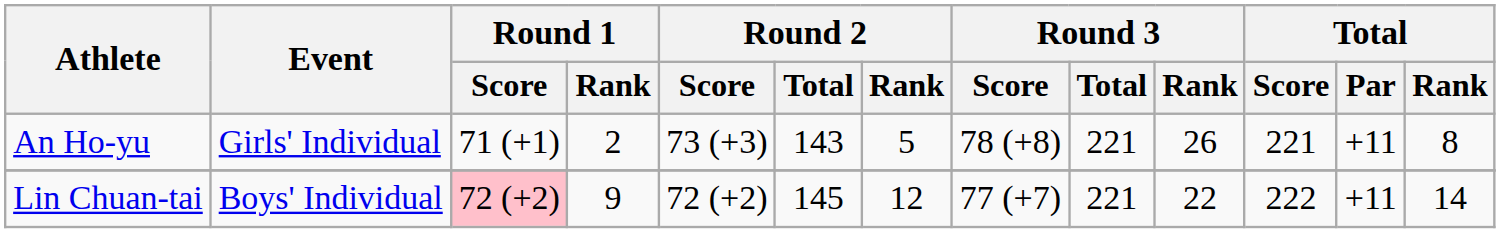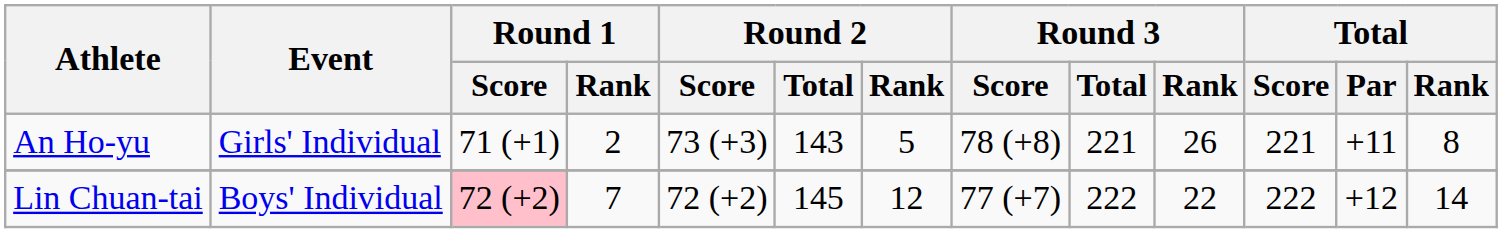Lin Chuan-tai | Round 1 / Rank: 9 -> 7
Lin Chuan-tai | Round 3 / Total: 221 -> 222
Lin Chuan-tai | Total / Par: +11 -> +12
